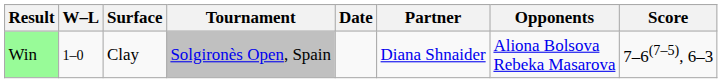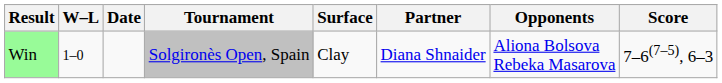columns swapped: Date <-> Surface
